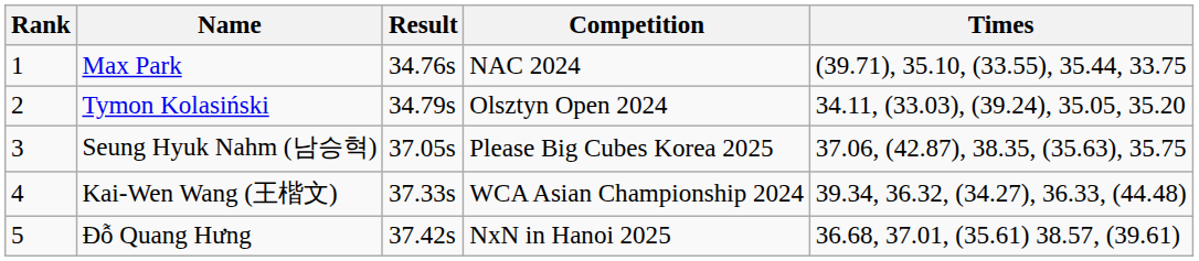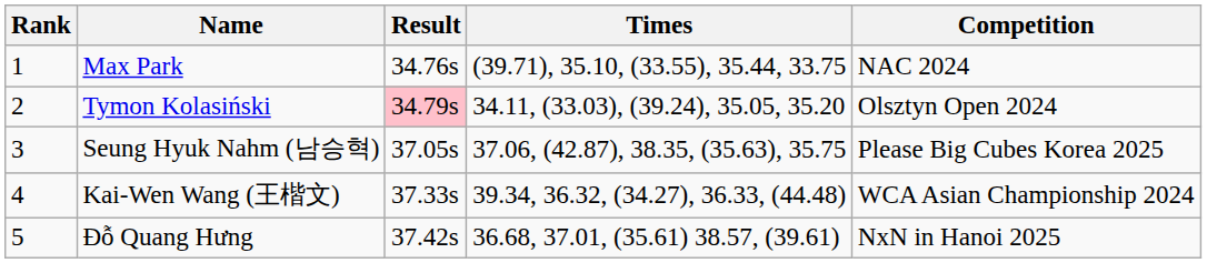columns swapped: Competition <-> Times
Tymon Kolasiński | Result: no background -> pink background
